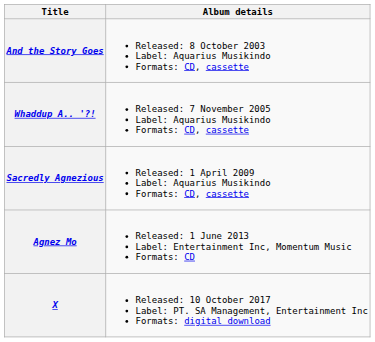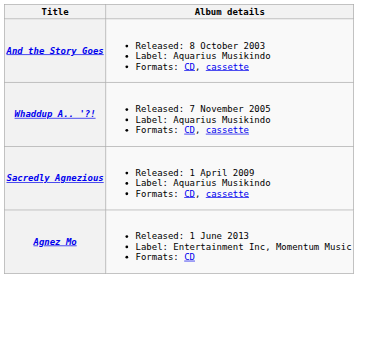- row: X | Released: 10 October 2017 Label: PT. SA Management, Entertainment Inc Formats: digital download
